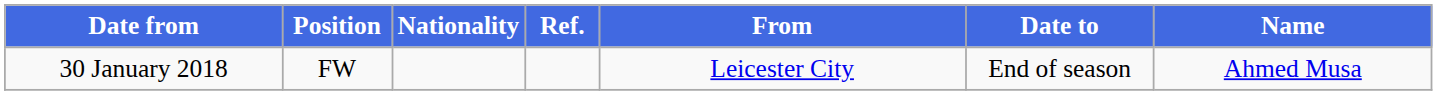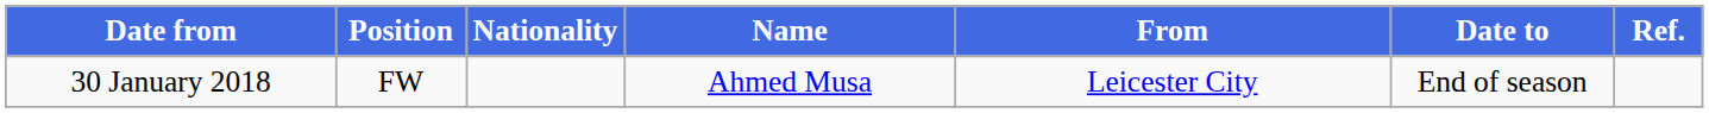columns swapped: Name <-> Ref.
